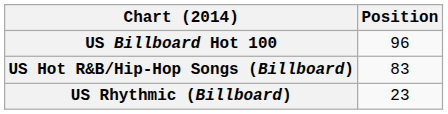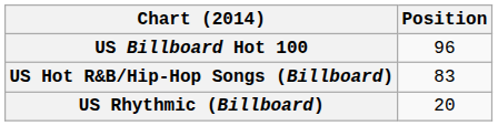US Rhythmic (Billboard) | Position: 23 -> 20
